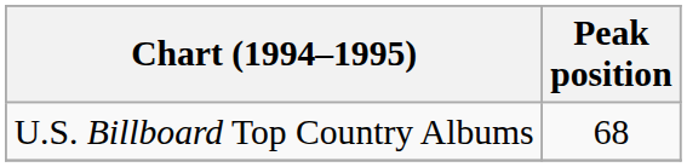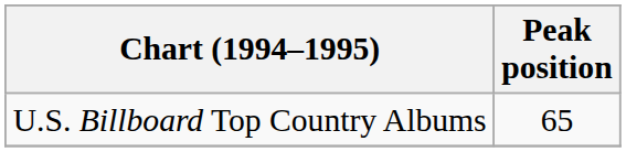U.S. Billboard Top Country Albums | Peak position: 68 -> 65
